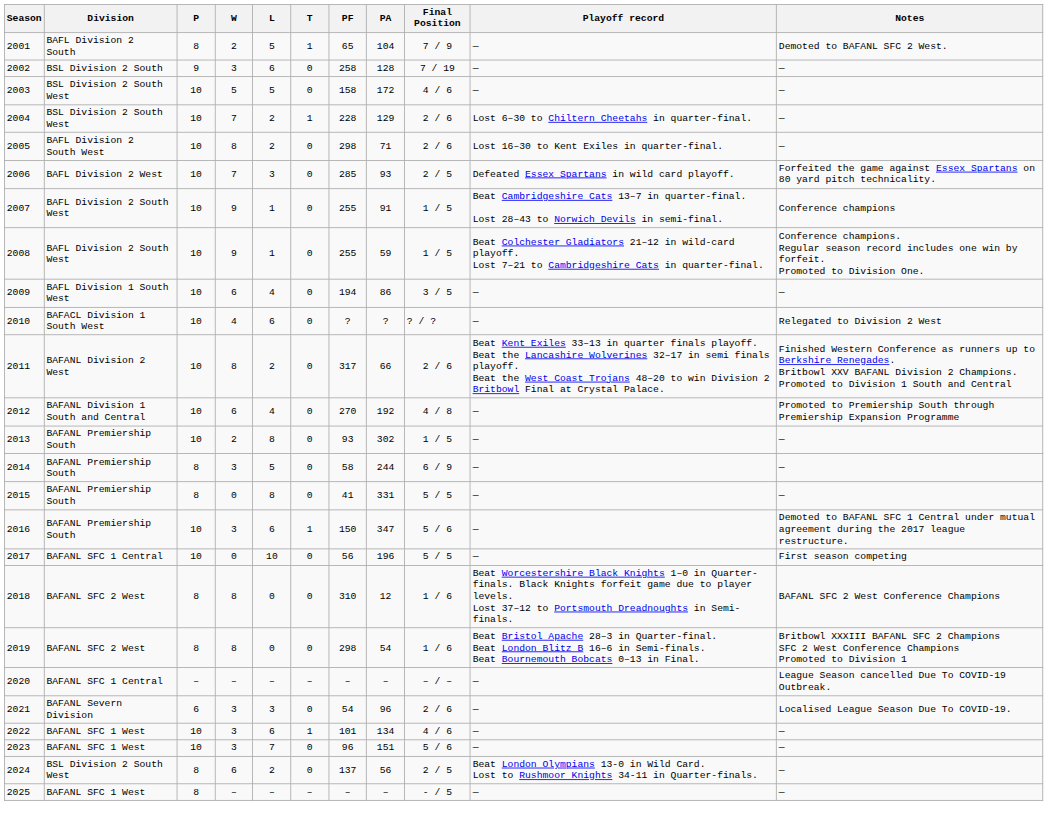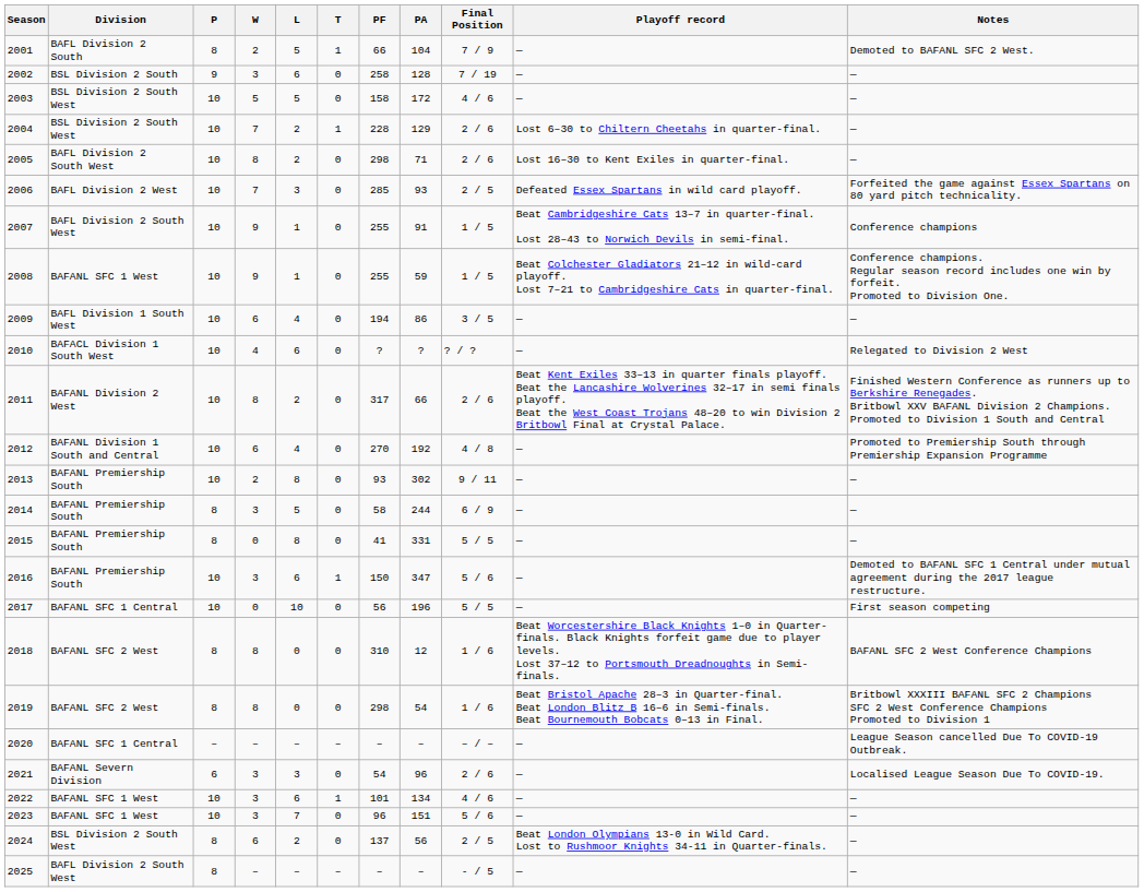2001 | PF: 65 -> 66
2008 | Division: BAFL Division 2 South West -> BAFANL SFC 1 West
2013 | Final Position: 1 / 5 -> 9 / 11
2025 | Division: BAFANL SFC 1 West -> BAFL Division 2 South West
